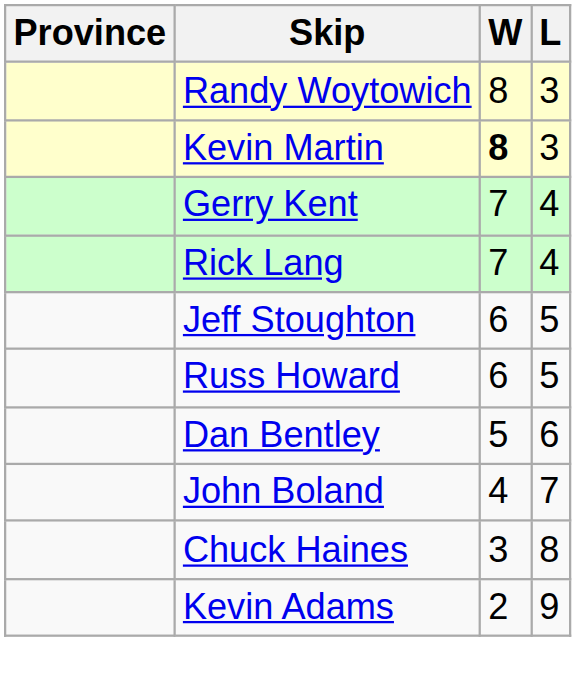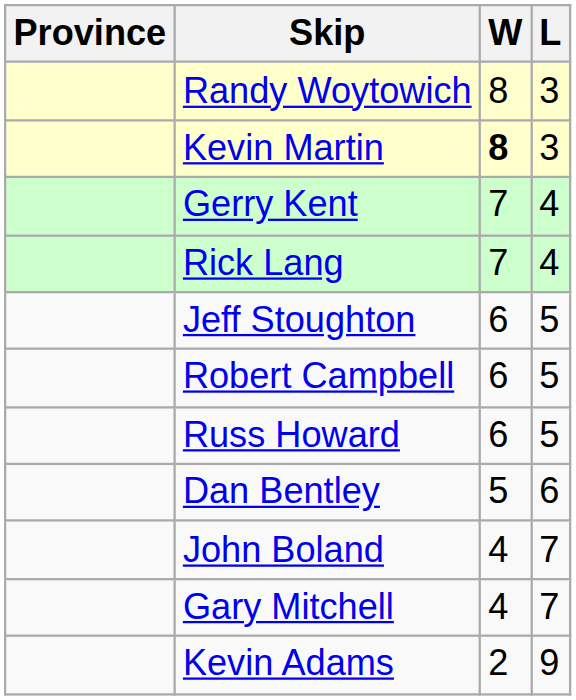+ row: Robert Campbell | 6 | 5
+ row: Gary Mitchell | 4 | 7
- row: Chuck Haines | 3 | 8
